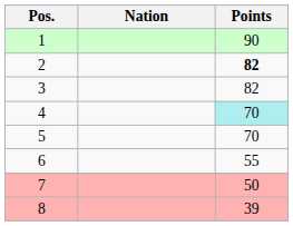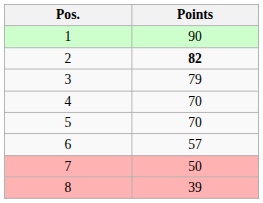- column: Nation
3 | Points: 82 -> 79
4 | Points: paleturquoise background -> no background
6 | Points: 55 -> 57
